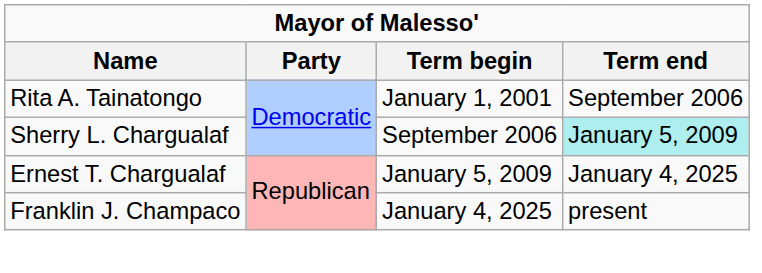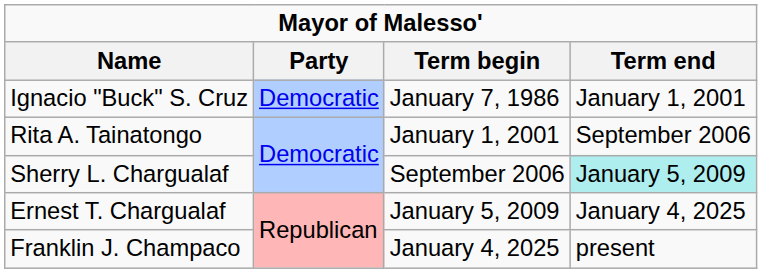+ row: Ignacio "Buck" S. Cruz | Democratic | January 7, 1986 | January 1, 2001
